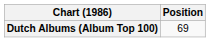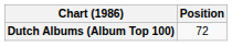Dutch Albums (Album Top 100) | Position: 69 -> 72
